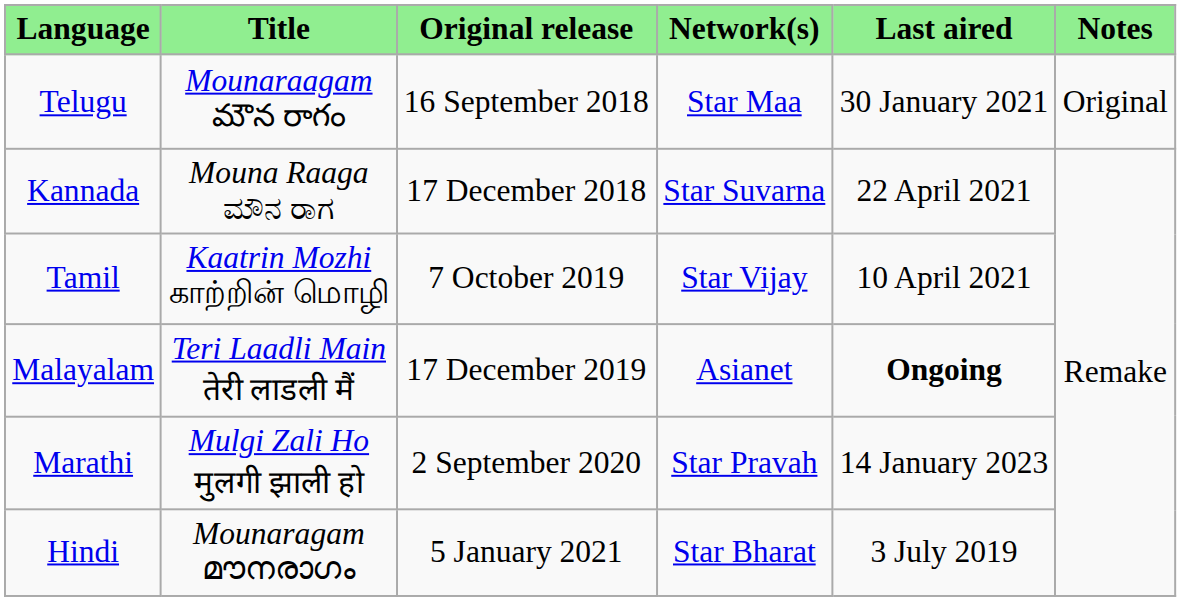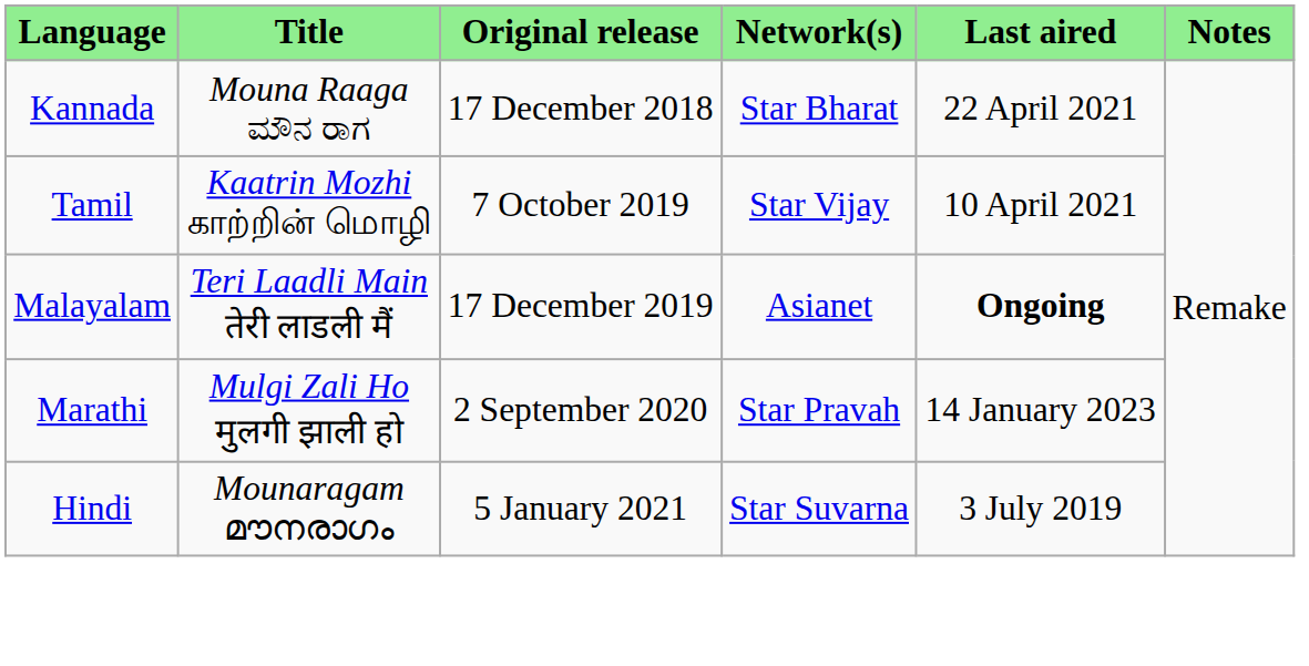- row: Telugu | Mounaraagam మౌన రాగం | 16 September 2018 | Star Maa | 30 January 2021 | Original
Kannada | Network(s): Star Suvarna -> Star Bharat
Hindi | Network(s): Star Bharat -> Star Suvarna
